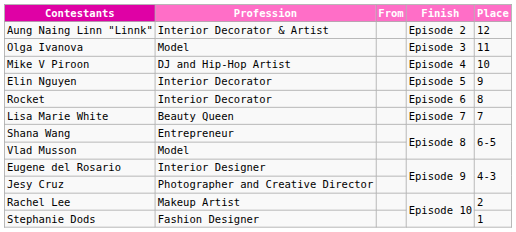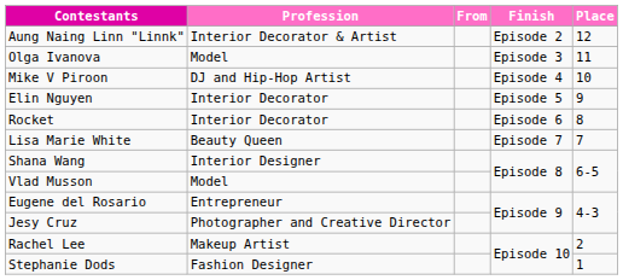Shana Wang | Profession: Entrepreneur -> Interior Designer
Eugene del Rosario | Profession: Interior Designer -> Entrepreneur
